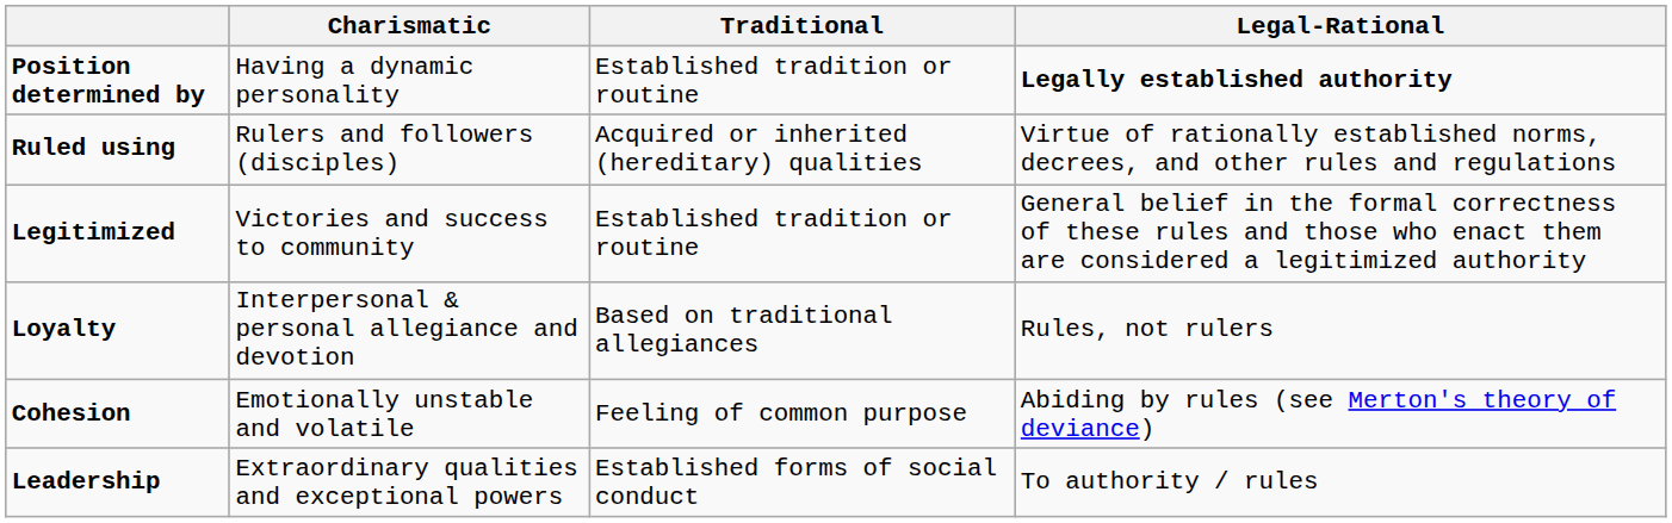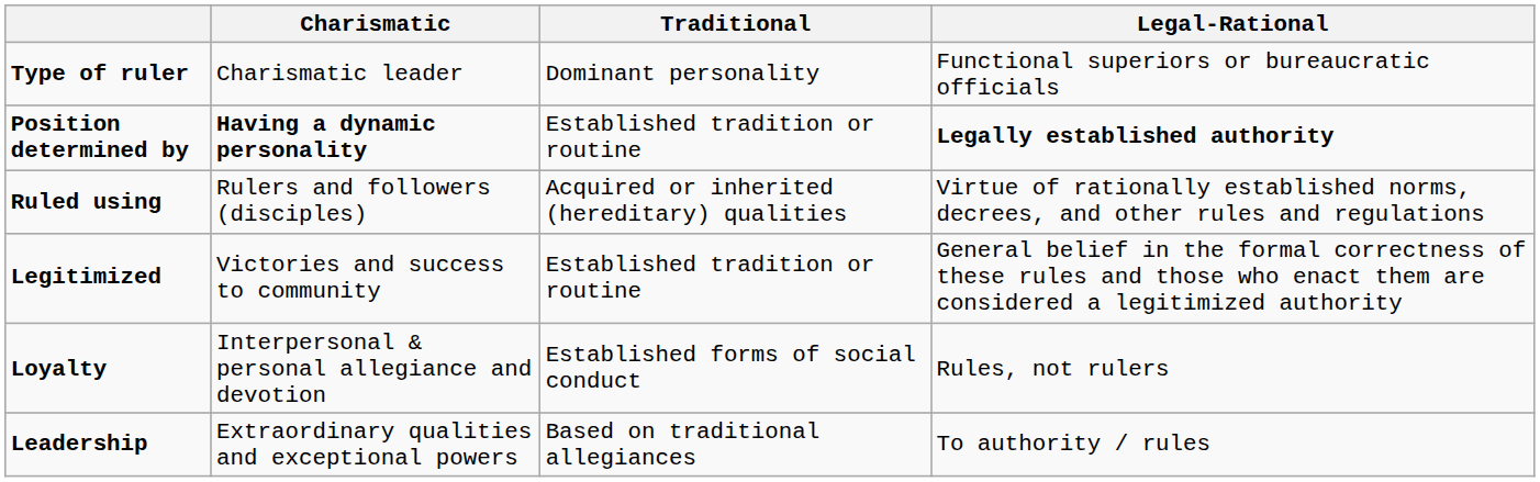+ row: Type of ruler | Charismatic leader | Dominant personality | Functional superiors or bureaucratic officials
Position determined by | Charismatic: normal -> bold
Loyalty | Traditional: Based on traditional allegiances -> Established forms of social conduct
- row: Cohesion | Emotionally unstable and volatile | Feeling of common purpose | Abiding by rules (see Merton's theory of deviance)
Leadership | Traditional: Established forms of social conduct -> Based on traditional allegiances
